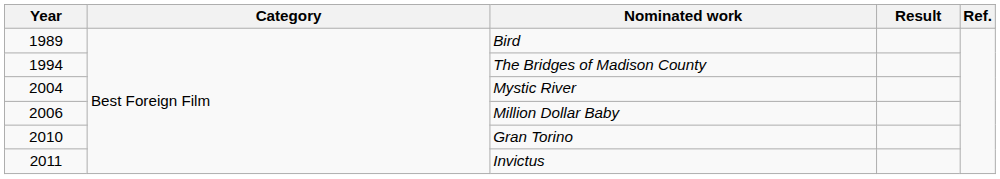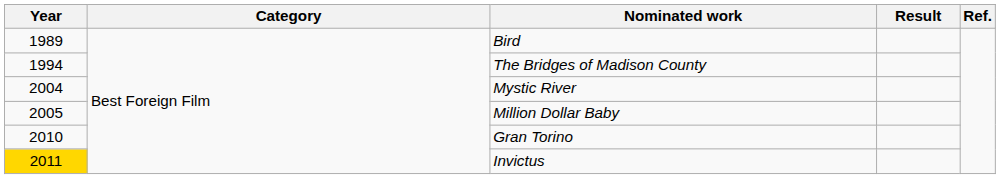Million Dollar Baby | Year: 2006 -> 2005
Invictus | Year: no background -> gold background
